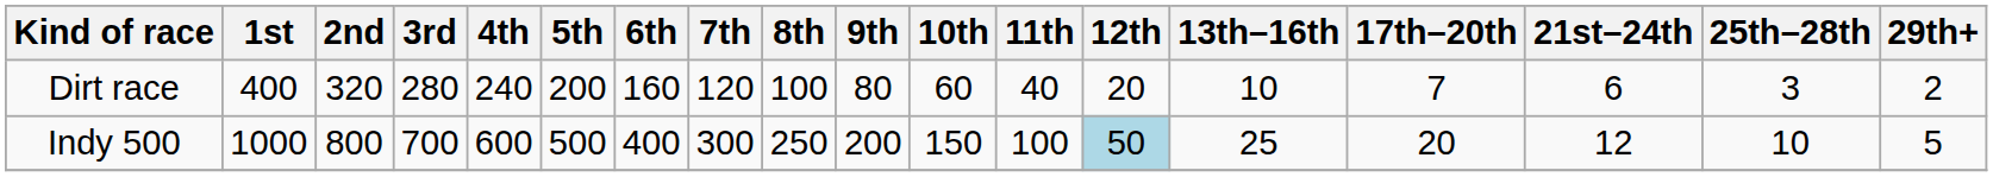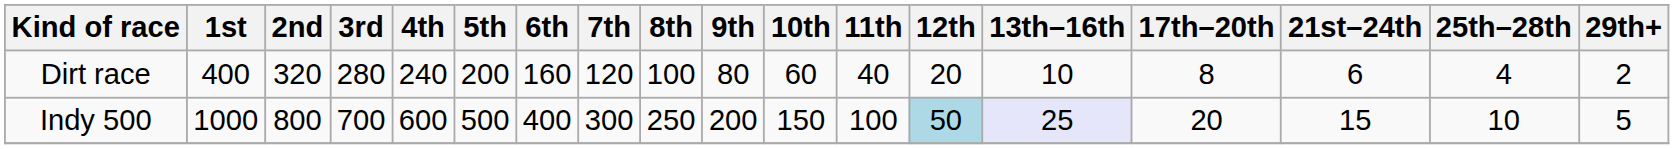Dirt race | 17th–20th: 7 -> 8
Dirt race | 25th–28th: 3 -> 4
Indy 500 | 13th–16th: no background -> lavender background
Indy 500 | 21st–24th: 12 -> 15
